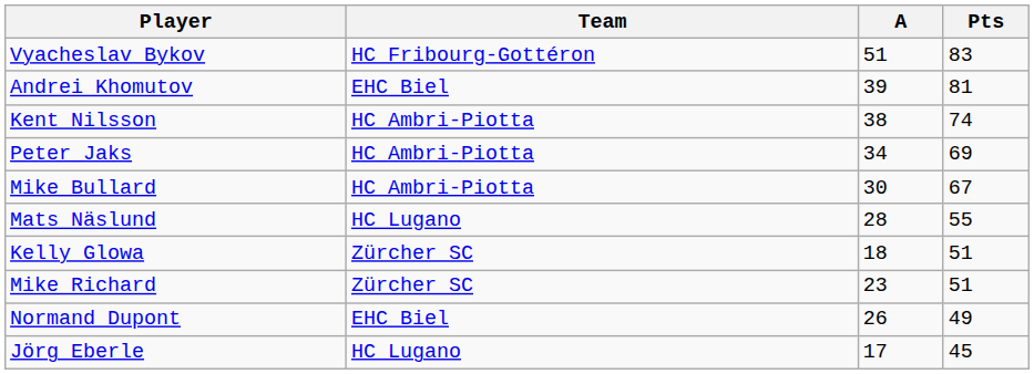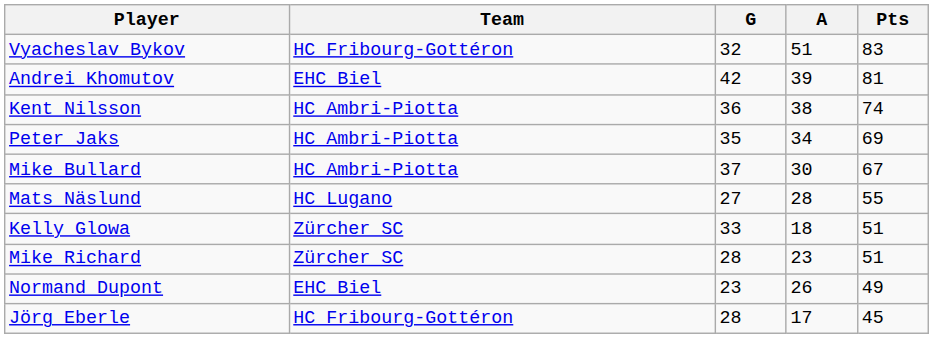+ column: G | 32 | 42 | 36 | 35 | 37 | 27 | 33 | 28 | 23 | 28
Jörg Eberle | Team: HC Lugano -> HC Fribourg-Gottéron
